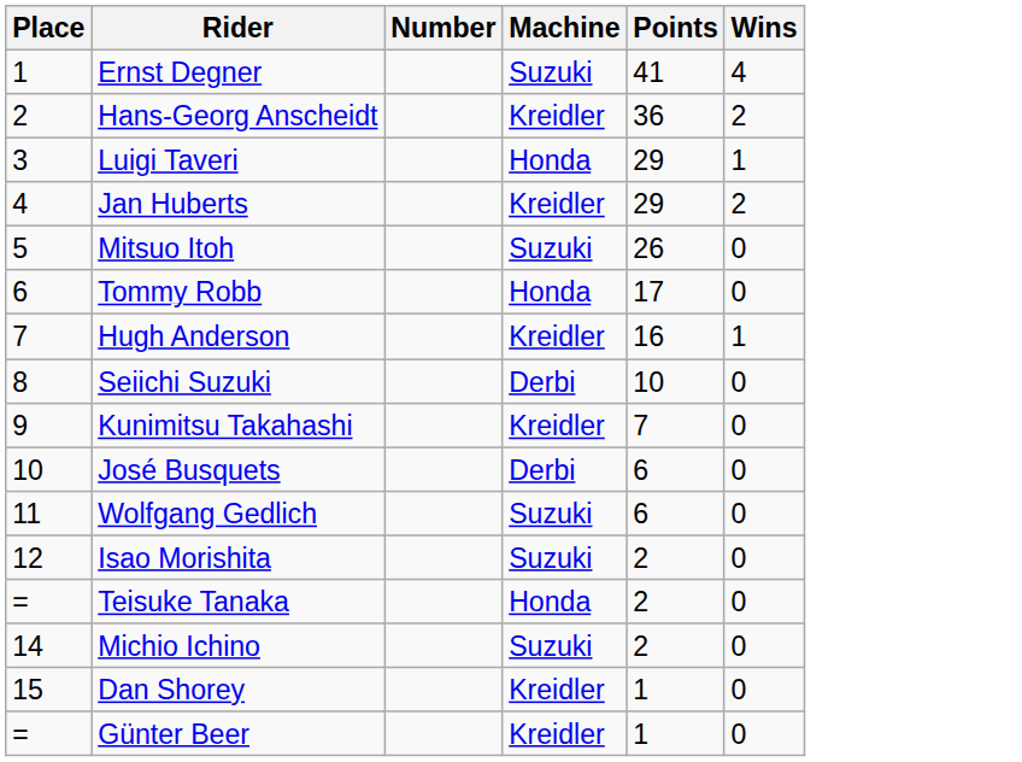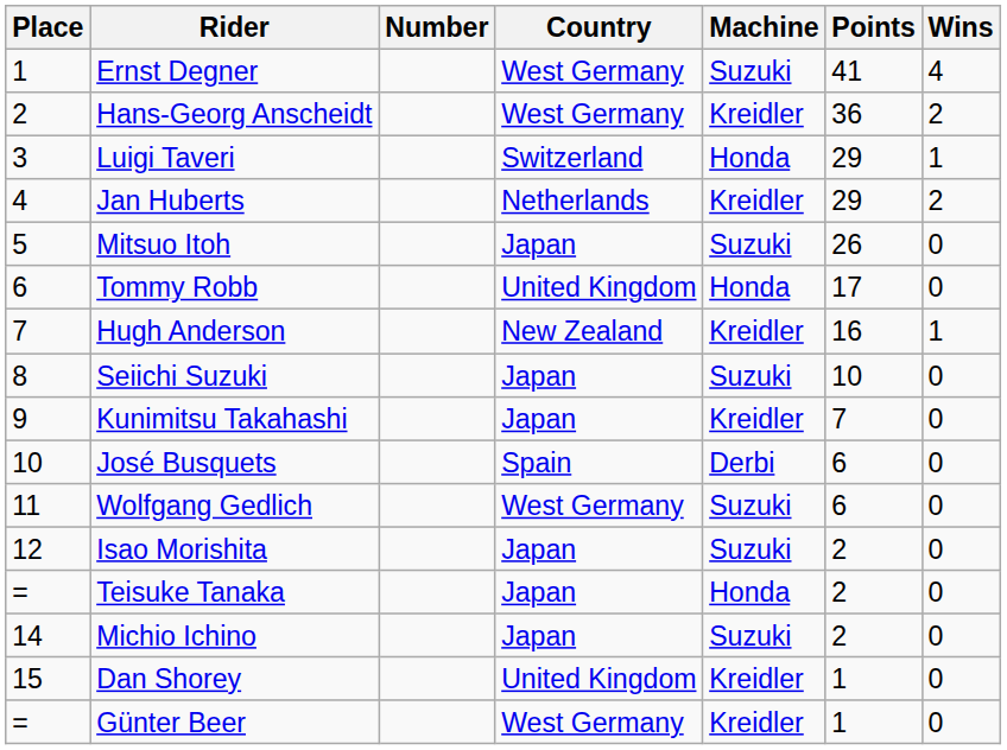+ column: Country | West Germany | West Germany | Switzerland | Netherlands | Japan | United Kingdom | New Zealand | Japan | Japan | Spain | West Germany | Japan | Japan | Japan | United Kingdom | West Germany
Seiichi Suzuki | Machine: Derbi -> Suzuki
